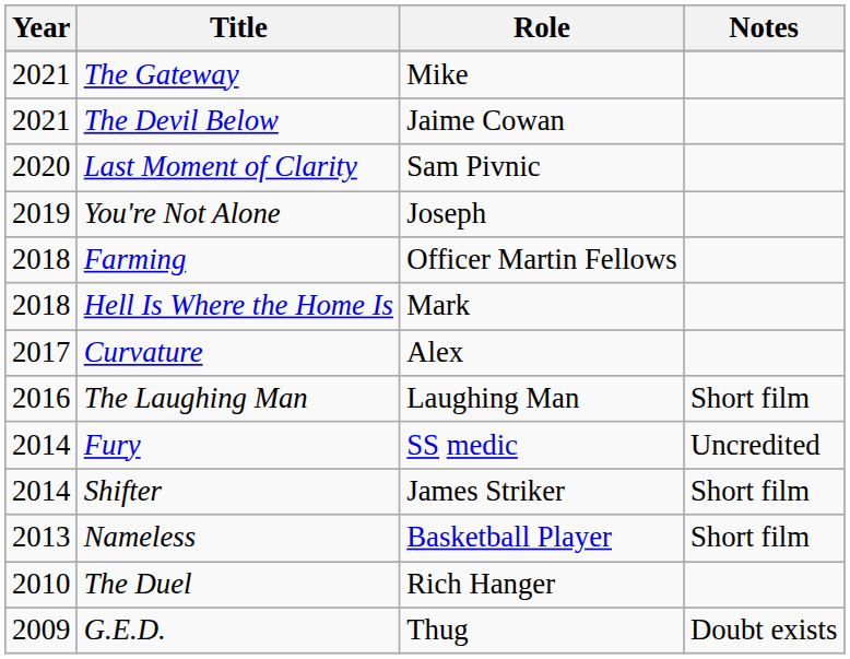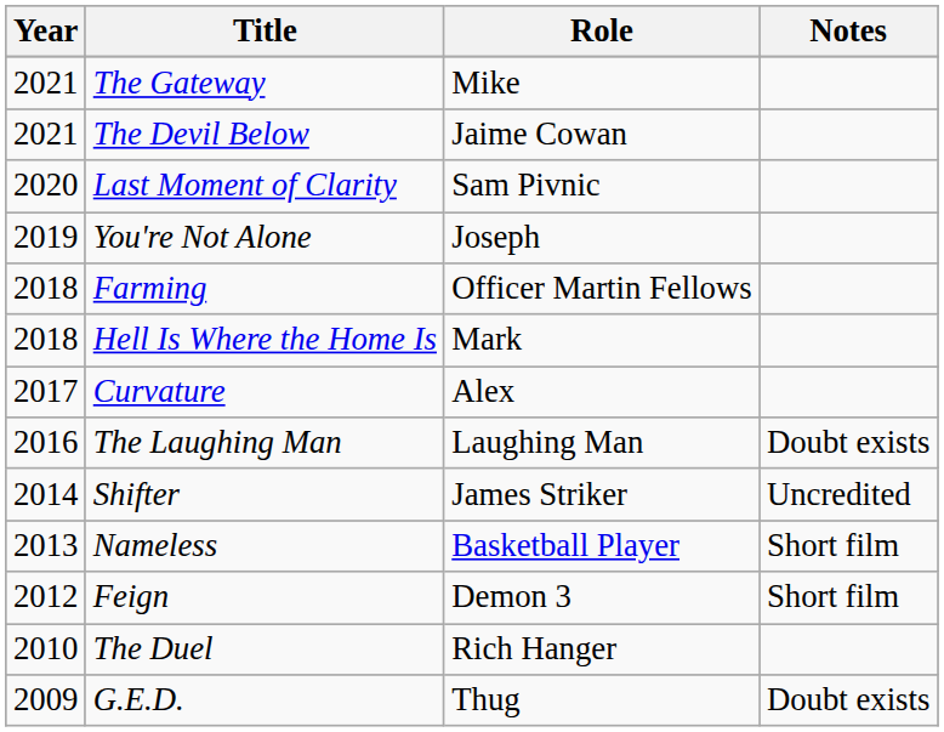The Laughing Man | Notes: Short film -> Doubt exists
- row: 2014 | Fury | SS medic | Uncredited
Shifter | Notes: Short film -> Uncredited
+ row: 2012 | Feign | Demon 3 | Short film
